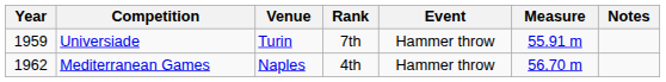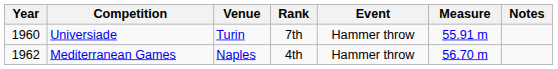Universiade | Year: 1959 -> 1960
